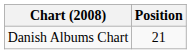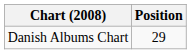Danish Albums Chart | Position: 21 -> 29
